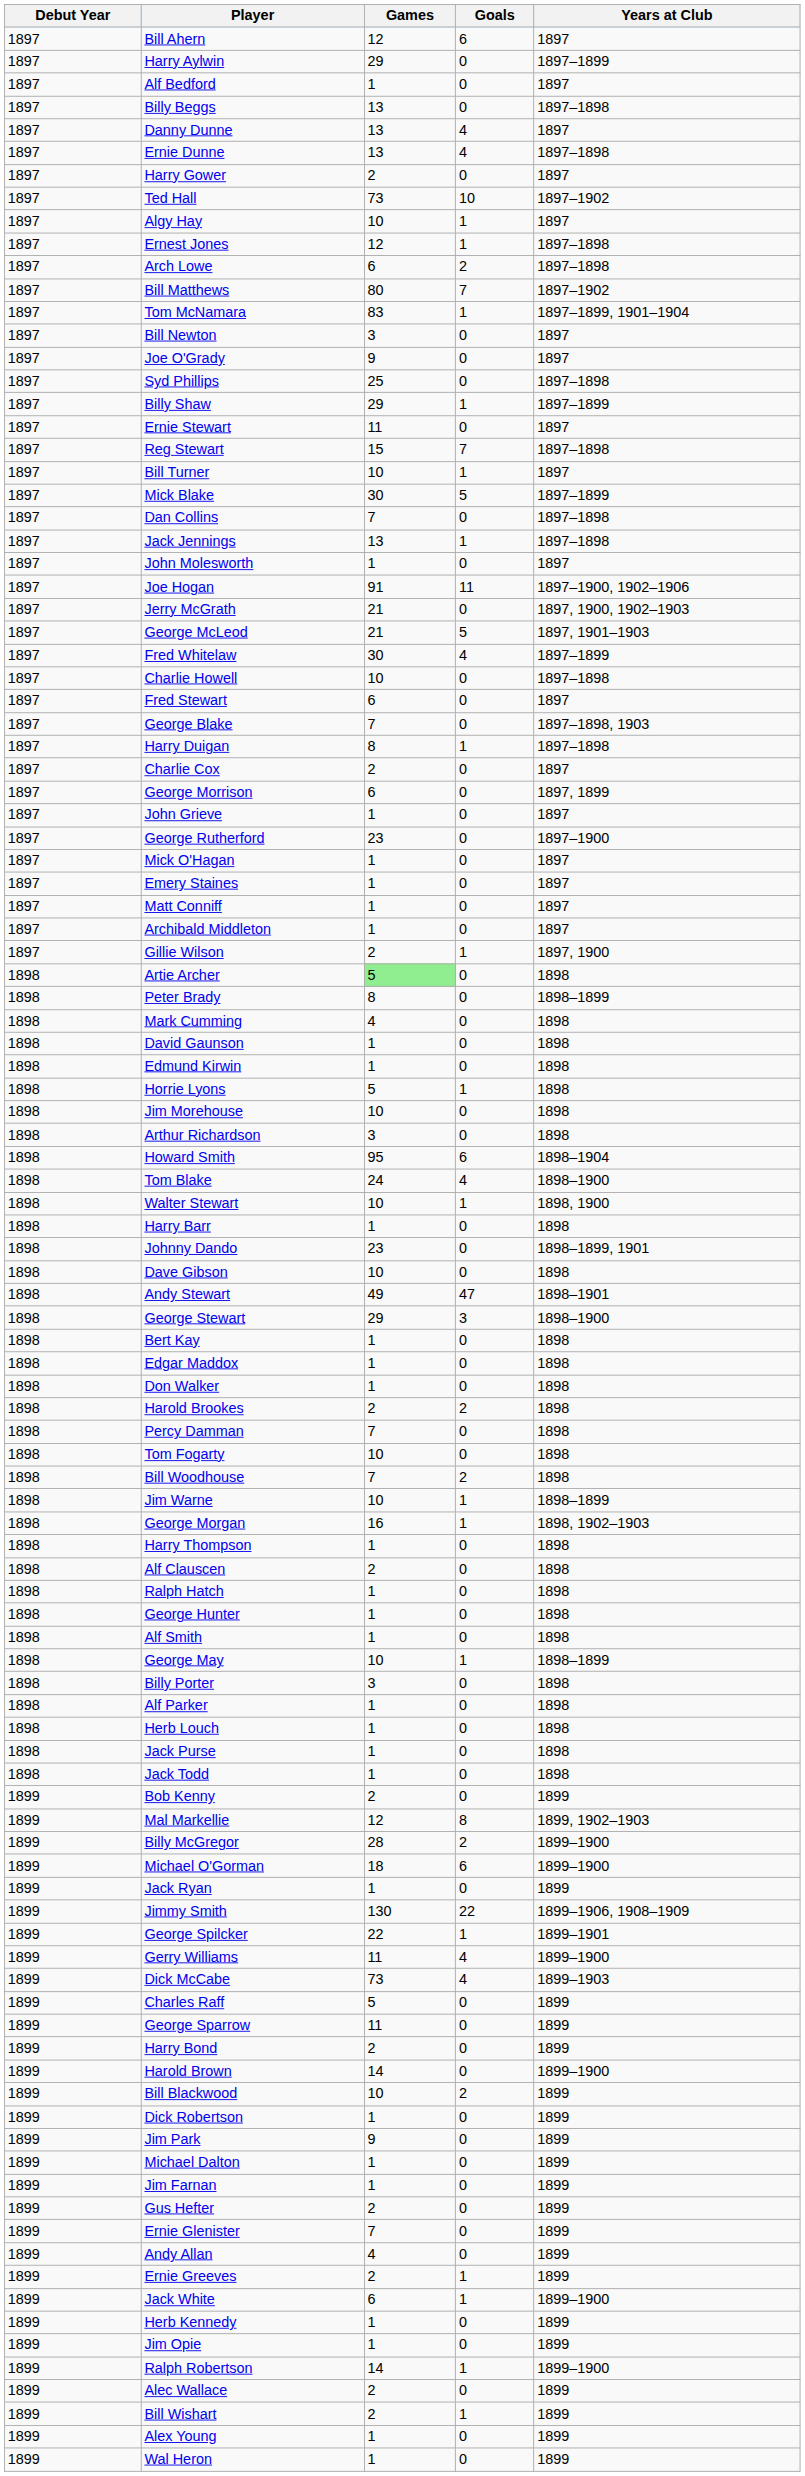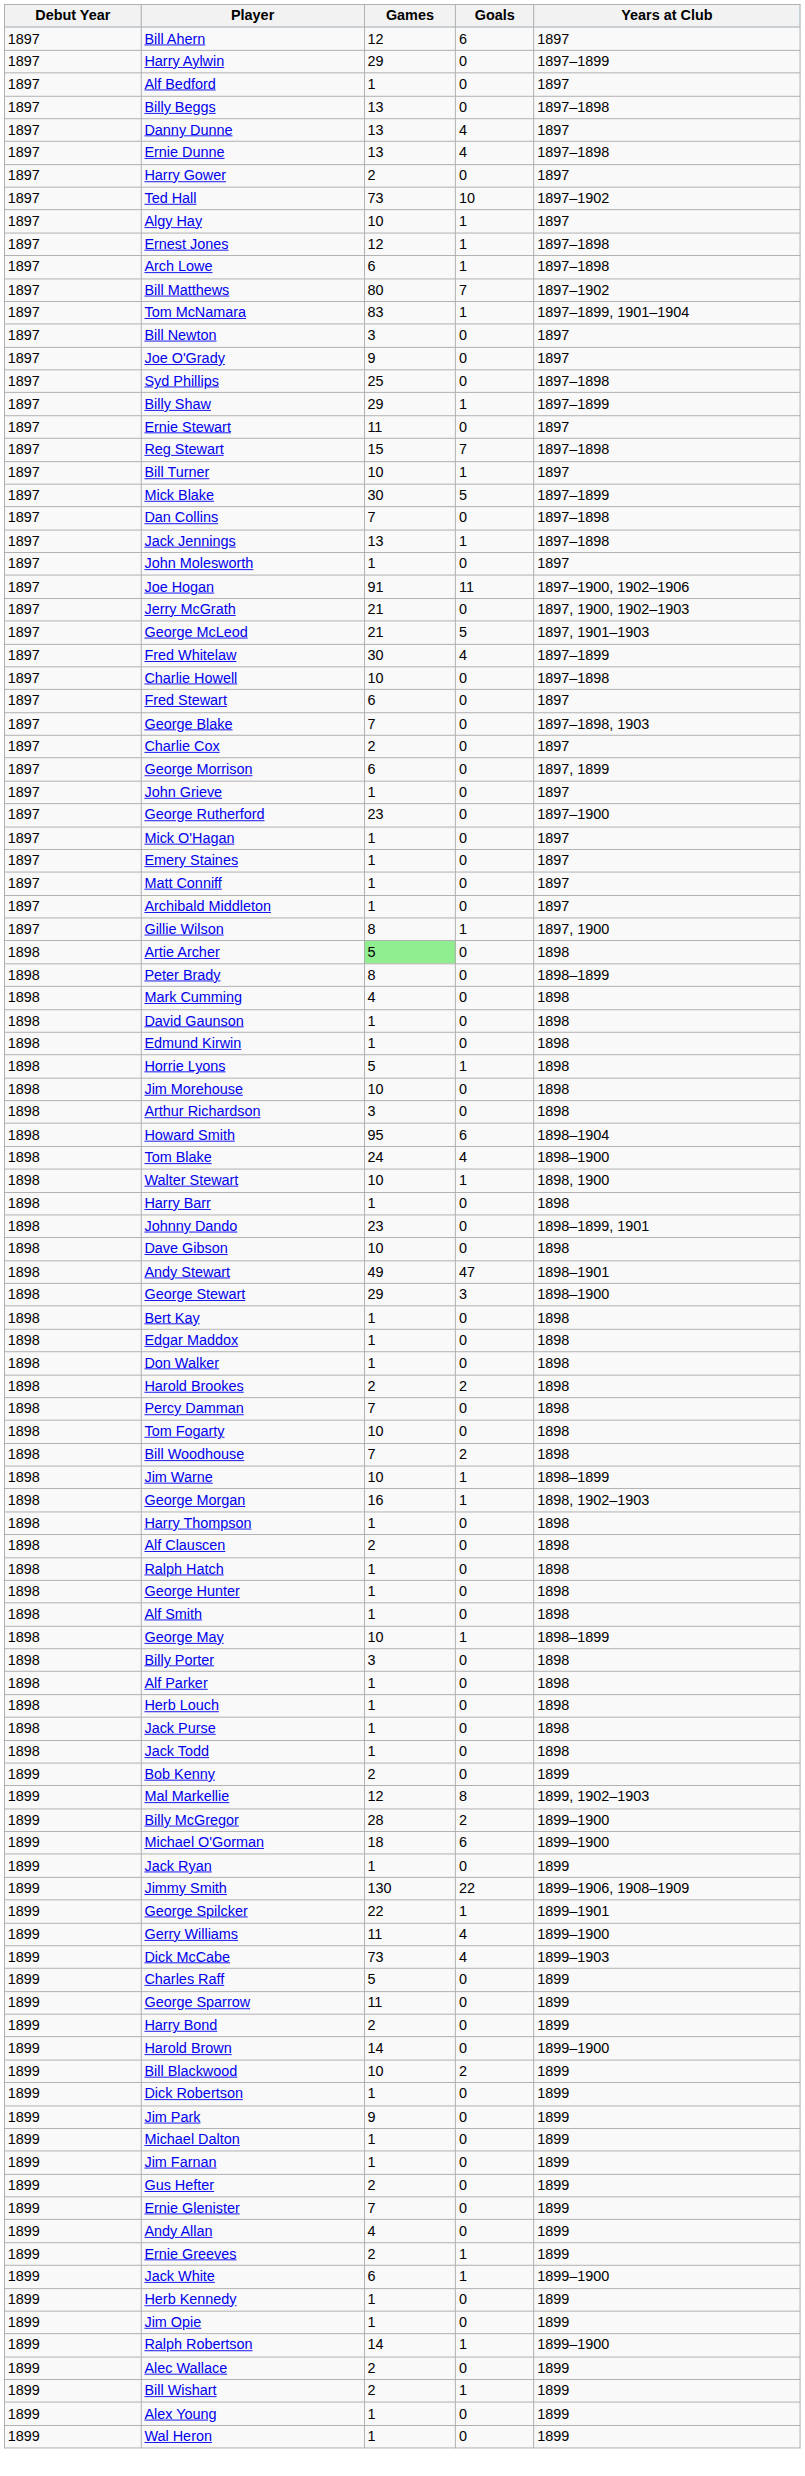Arch Lowe | Goals: 2 -> 1
- row: 1897 | Harry Duigan | 8 | 1 | 1897–1898
Gillie Wilson | Games: 2 -> 8
